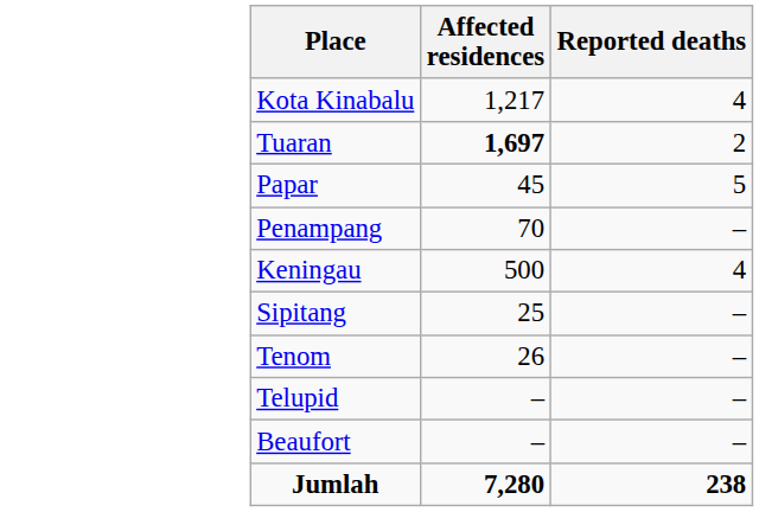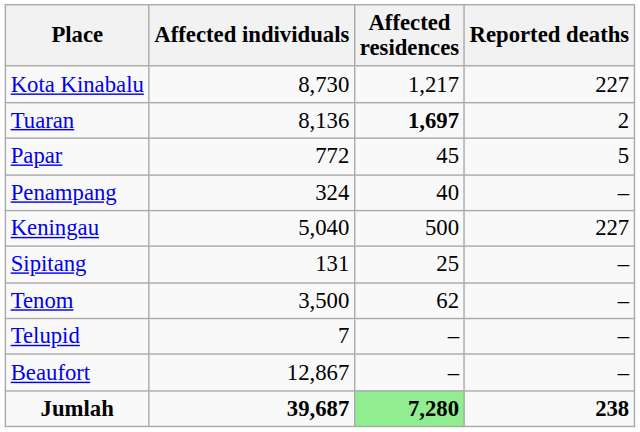+ column: Affected individuals | 8,730 | 8,136 | 772 | 324 | 5,040 | 131 | 3,500 | 7 | 12,867 | 39,687
Kota Kinabalu | Reported deaths: 4 -> 227
Penampang | Affected residences: 70 -> 40
Keningau | Reported deaths: 4 -> 227
Tenom | Affected residences: 26 -> 62
Jumlah | Affected residences: no background -> lightgreen background
